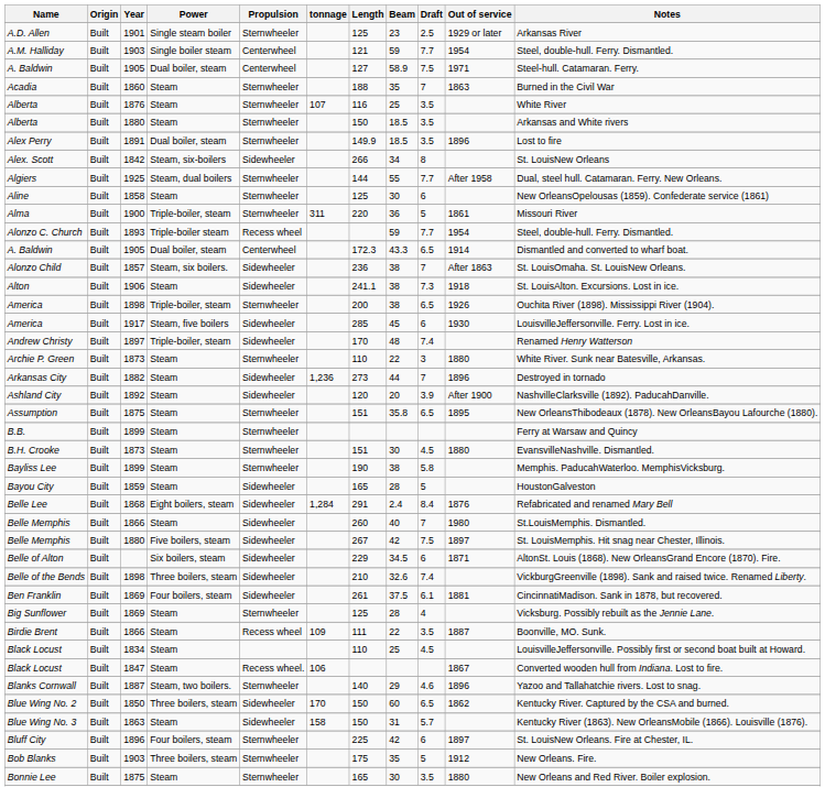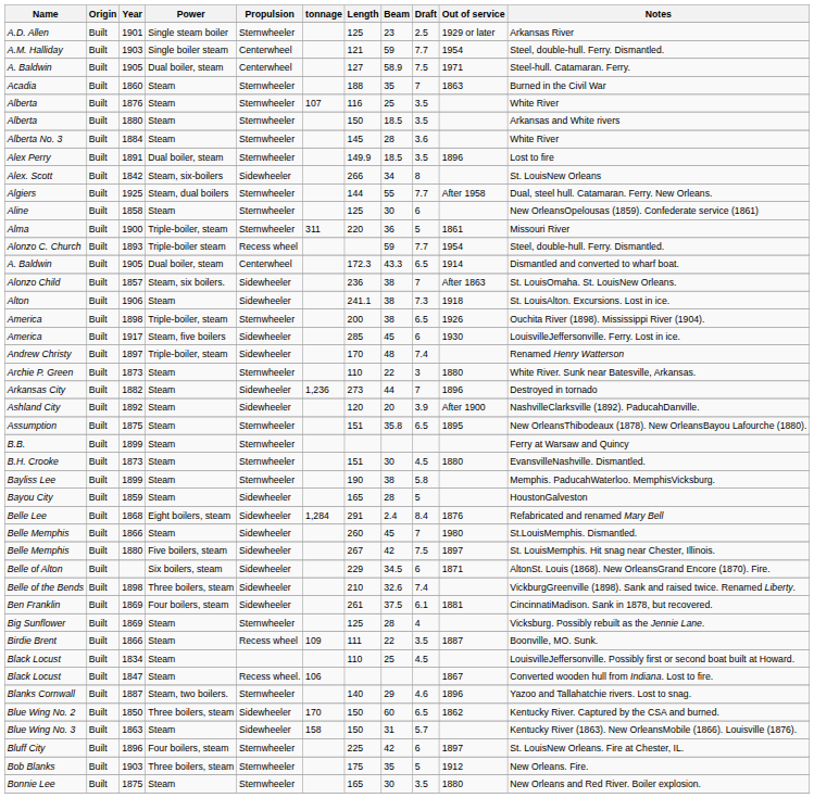+ row: Alberta No. 3 | Built | 1884 | Steam | Sternwheeler | 145 | 28 | 3.6 | White River
Belle Memphis / 1866 | Beam: 40 -> 45
